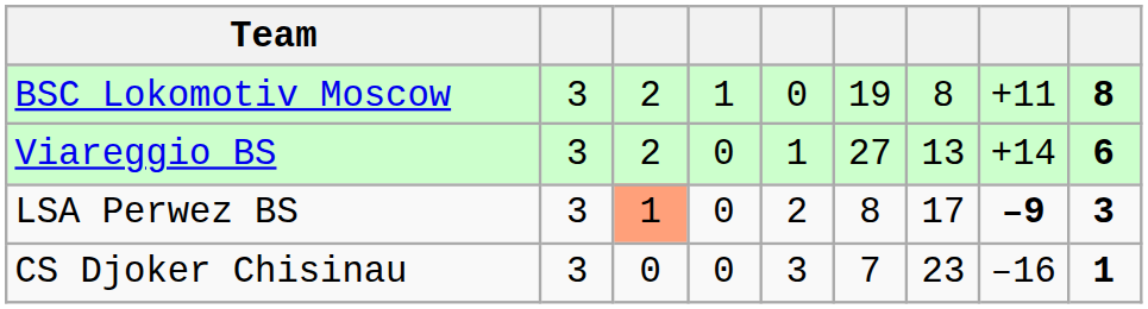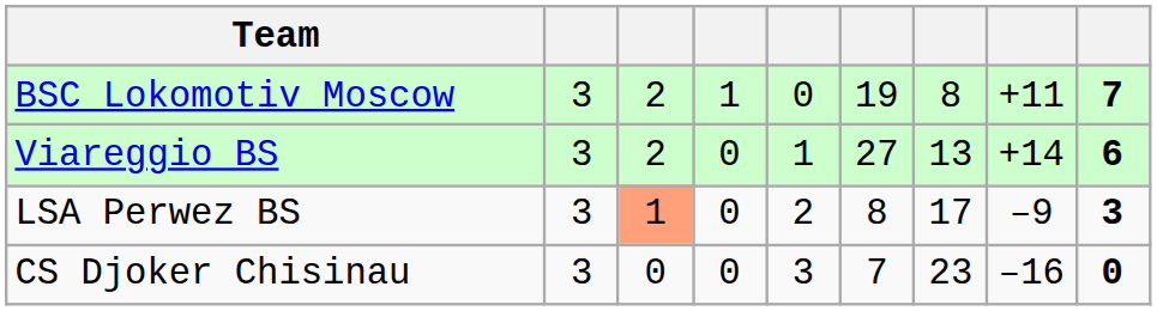BSC Lokomotiv Moscow | column 9: 8 -> 7
LSA Perwez BS | column 8: bold -> normal
CS Djoker Chisinau | column 9: 1 -> 0
